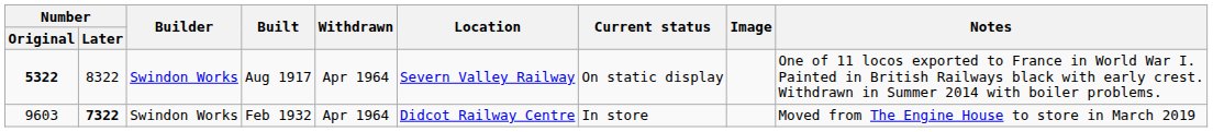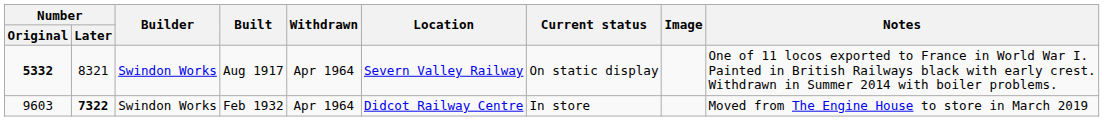Aug 1917 | Number / Original: 5322 -> 5332
Aug 1917 | Number / Later: 8322 -> 8321
